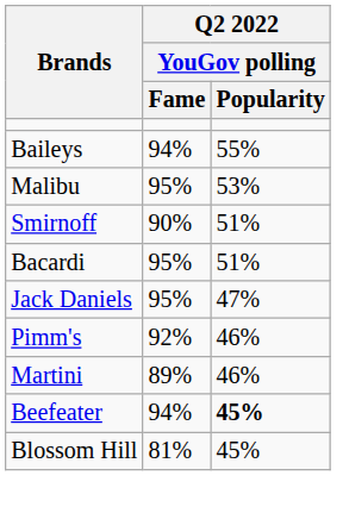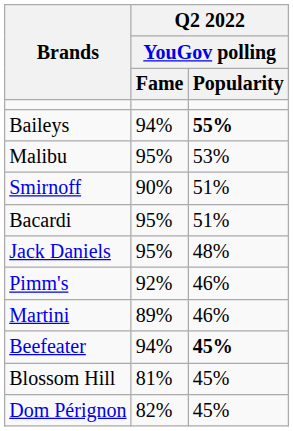Baileys | Q2 2022 / YouGov polling / Popularity: normal -> bold
Jack Daniels | Q2 2022 / YouGov polling / Popularity: 47% -> 48%
+ row: Dom Pérignon | 82% | 45%
